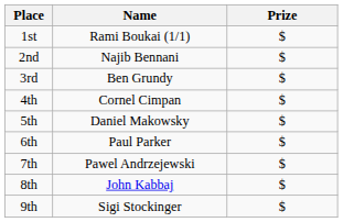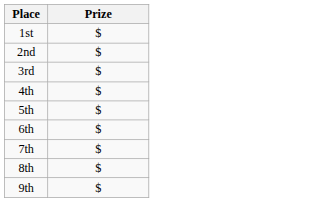- column: Name | Rami Boukai (1/1) | Najib Bennani | Ben Grundy | Cornel Cimpan | Daniel Makowsky | Paul Parker | Pawel Andrzejewski | John Kabbaj | Sigi Stockinger
